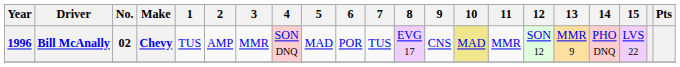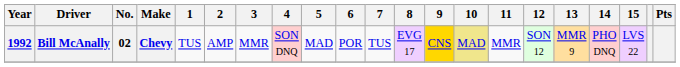Bill McAnally | Year: 1996 -> 1992
Bill McAnally | 9: no background -> gold background
